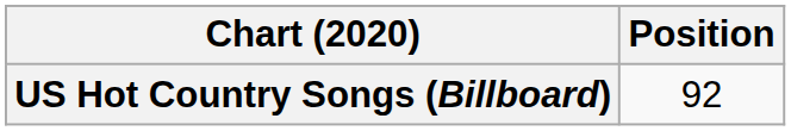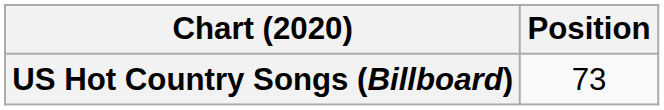US Hot Country Songs (Billboard) | Position: 92 -> 73
